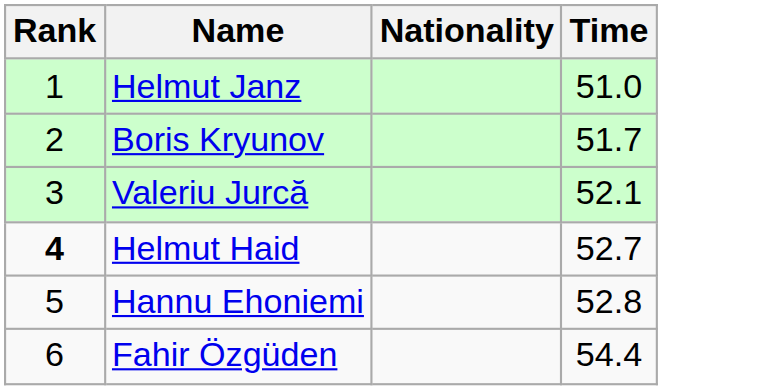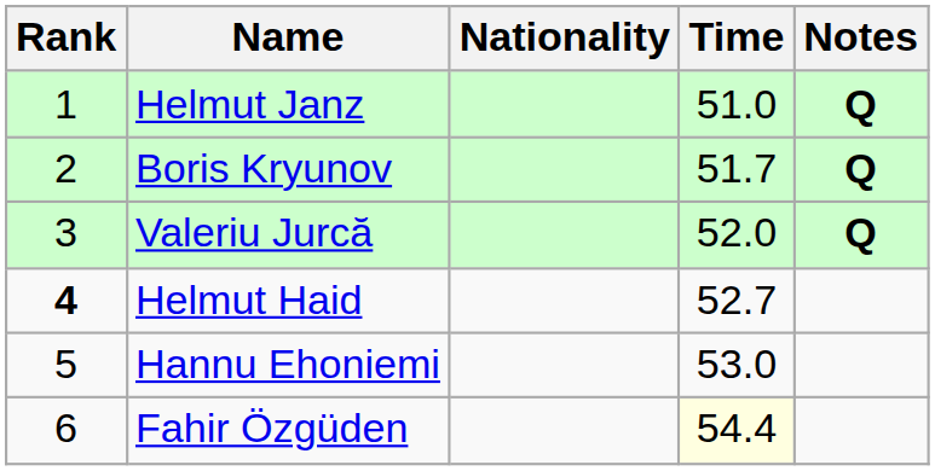+ column: Notes | Q | Q | Q
Valeriu Jurcă | Time: 52.1 -> 52.0
Hannu Ehoniemi | Time: 52.8 -> 53.0
Fahir Özgüden | Time: no background -> lightyellow background
